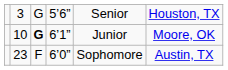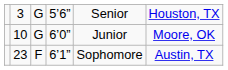10 | column 3: bold -> normal
10 | column 4: 6’1” -> 6’0”
23 | column 4: 6’0” -> 6’1”
